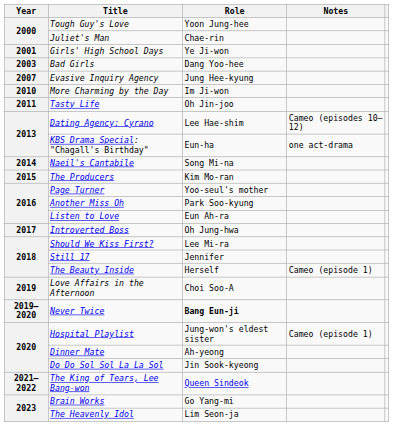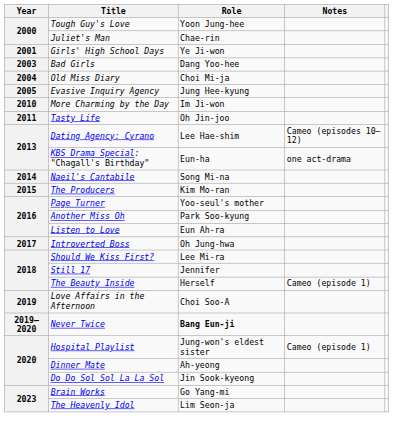+ row: 2004 | Old Miss Diary | Choi Mi-ja
Evasive Inquiry Agency | Year: 2007 -> 2005
- row: 2021–2022 | The King of Tears, Lee Bang-won | Queen Sindeok
